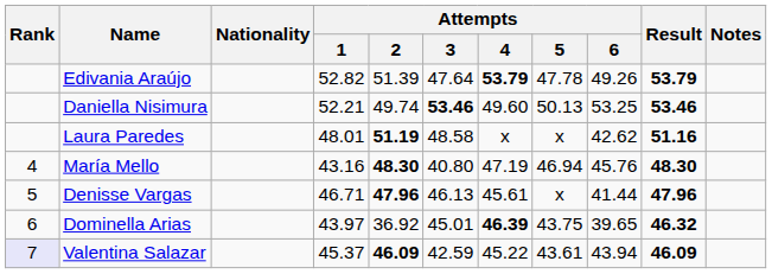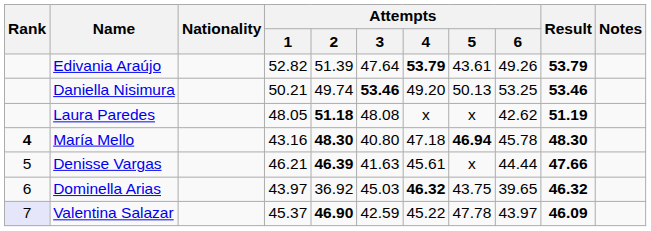Edivania Araújo | Attempts / 5: 47.78 -> 43.61
Daniella Nisimura | Attempts / 1: 52.21 -> 50.21
Daniella Nisimura | Attempts / 4: 49.60 -> 49.20
Laura Paredes | Attempts / 1: 48.01 -> 48.05
Laura Paredes | Attempts / 2: 51.19 -> 51.18
Laura Paredes | Attempts / 3: 48.58 -> 48.08
Laura Paredes | Result: 51.16 -> 51.19
María Mello | Rank: normal -> bold
María Mello | Attempts / 4: 47.19 -> 47.18
María Mello | Attempts / 5: normal -> bold
María Mello | Attempts / 6: 45.76 -> 45.78
Denisse Vargas | Attempts / 1: 46.71 -> 46.21
Denisse Vargas | Attempts / 2: 47.96 -> 46.39
Denisse Vargas | Attempts / 3: 46.13 -> 41.63
Denisse Vargas | Attempts / 6: 41.44 -> 44.44
Denisse Vargas | Result: 47.96 -> 47.66
Dominella Arias | Attempts / 3: 45.01 -> 45.03
Dominella Arias | Attempts / 4: 46.39 -> 46.32
Valentina Salazar | Attempts / 2: 46.09 -> 46.90
Valentina Salazar | Attempts / 5: 43.61 -> 47.78
Valentina Salazar | Attempts / 6: 43.94 -> 43.97
